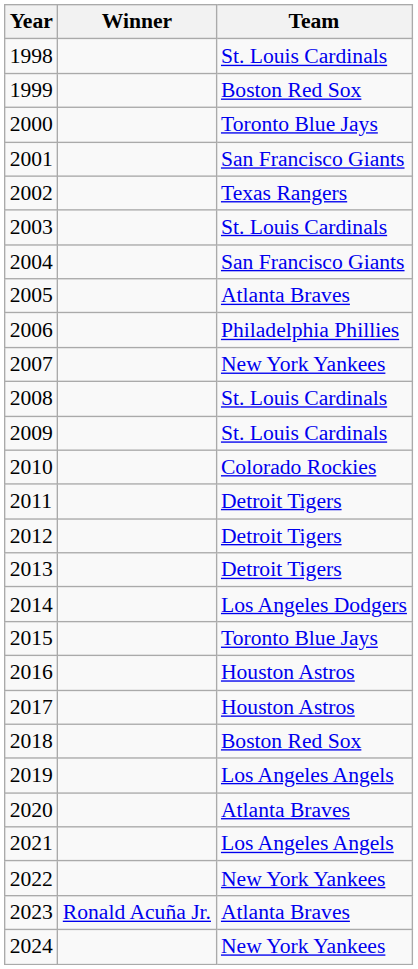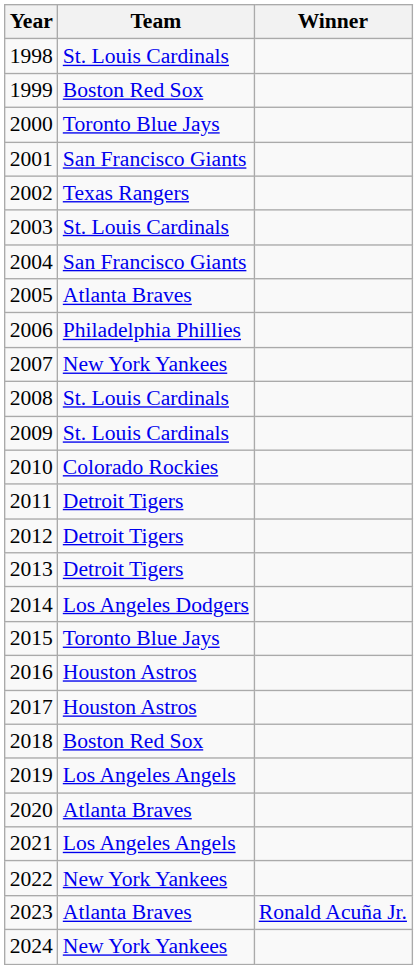columns swapped: Winner <-> Team
